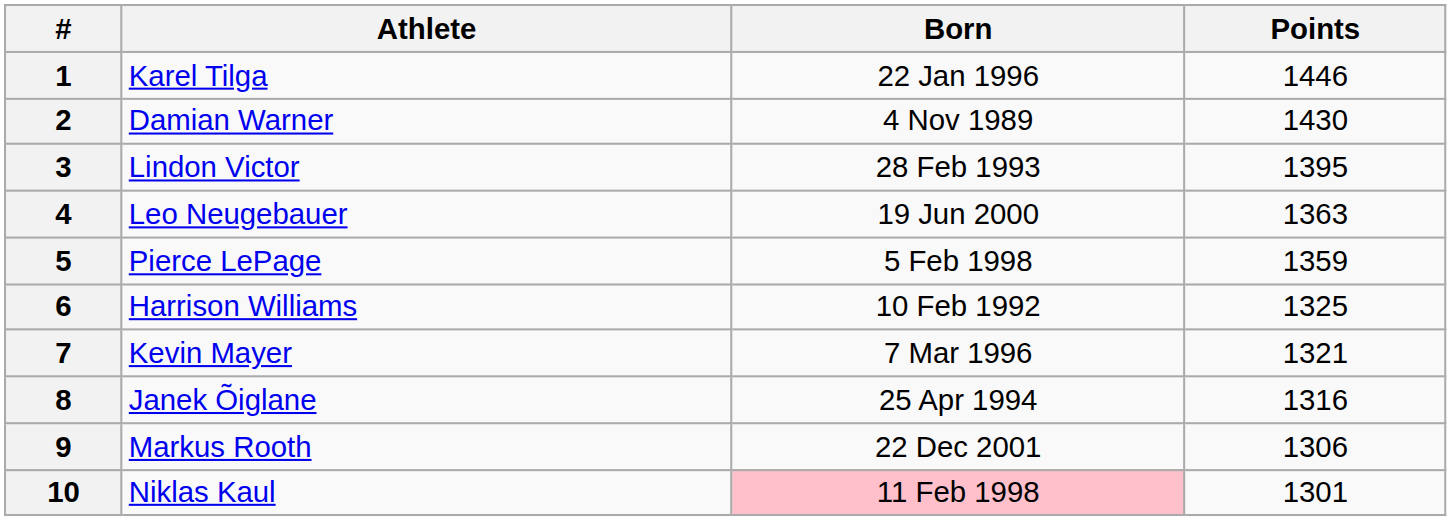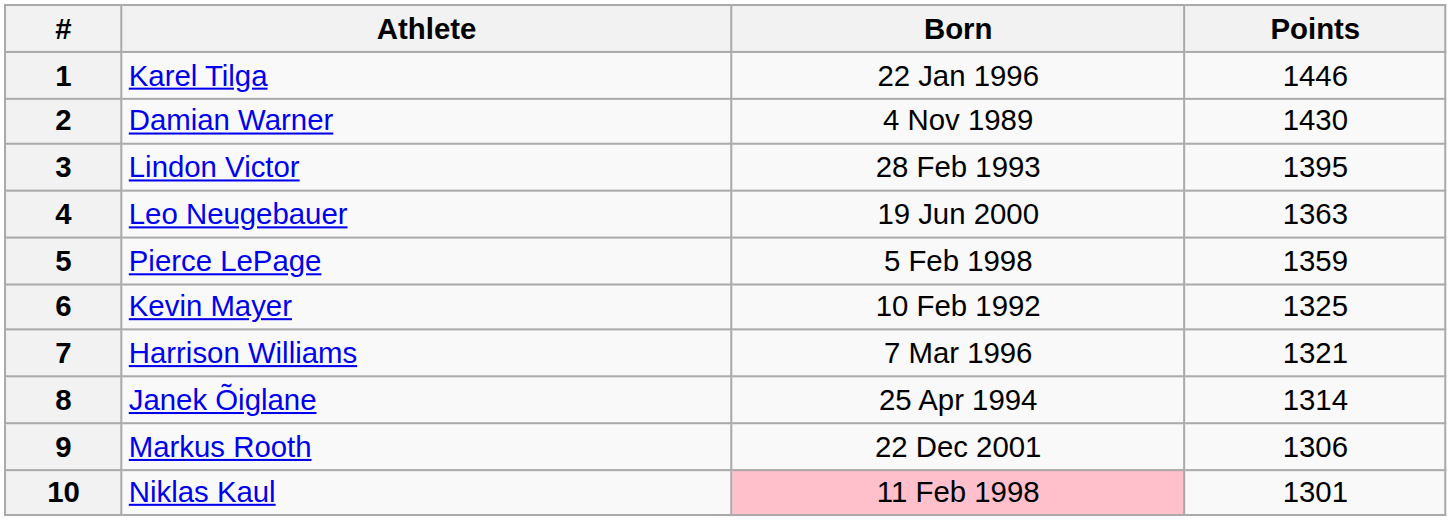6 | Athlete: Harrison Williams -> Kevin Mayer
7 | Athlete: Kevin Mayer -> Harrison Williams
8 | Points: 1316 -> 1314
